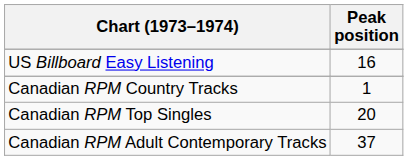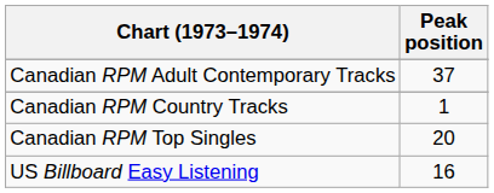rows swapped: US Billboard Easy Listening <-> Canadian RPM Adult Contemporary Tracks
